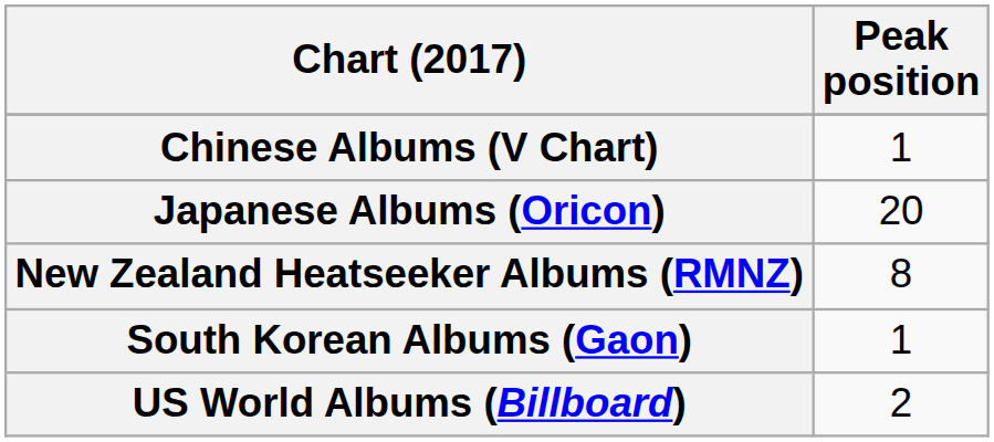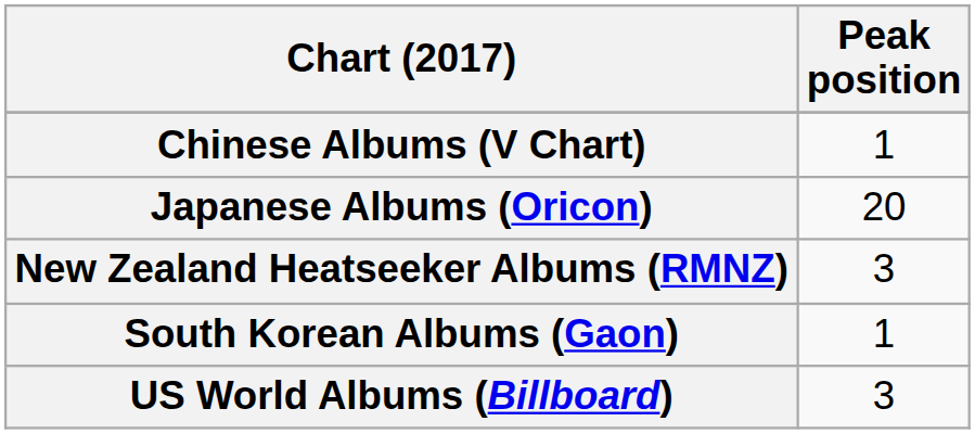New Zealand Heatseeker Albums (RMNZ) | Peak position: 8 -> 3
US World Albums (Billboard) | Peak position: 2 -> 3
